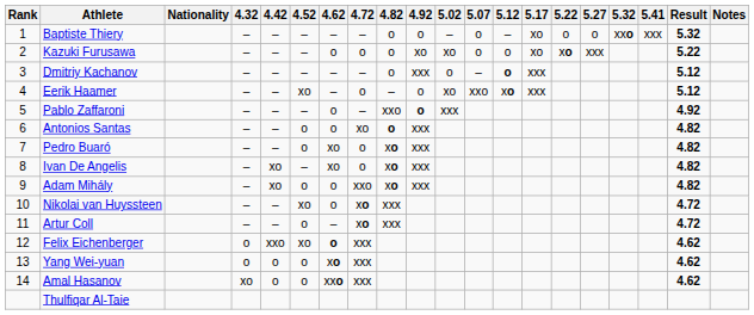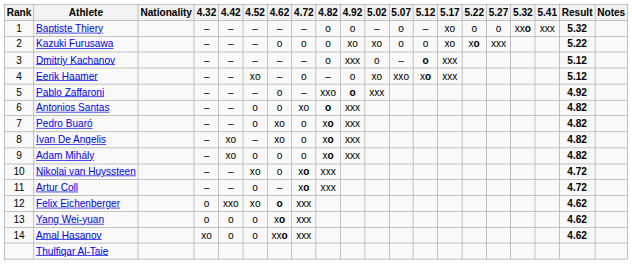Adam Mihály | 4.72: xxo -> o
